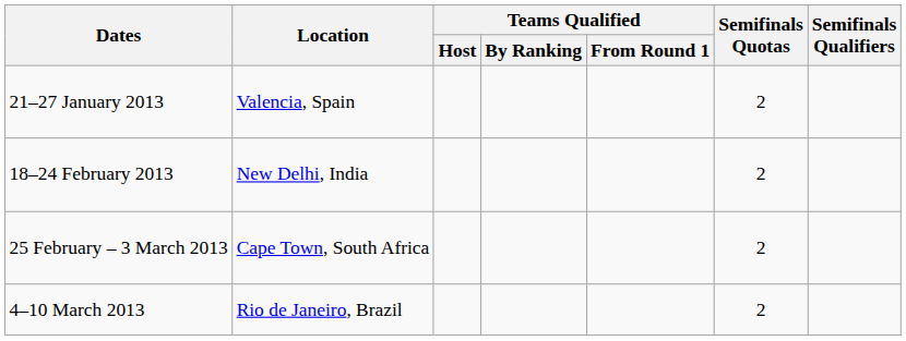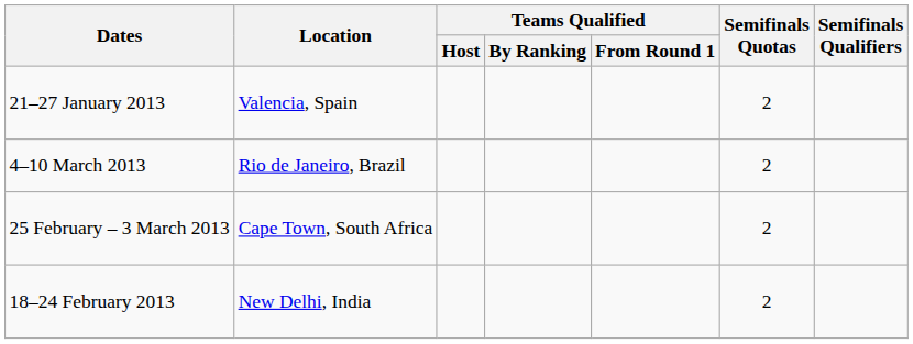rows swapped: 18–24 February 2013 <-> 4–10 March 2013
